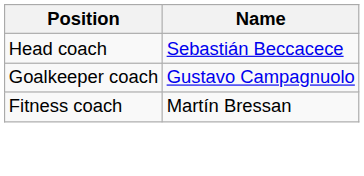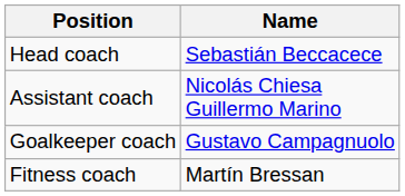+ row: Assistant coach | Nicolás Chiesa Guillermo Marino
